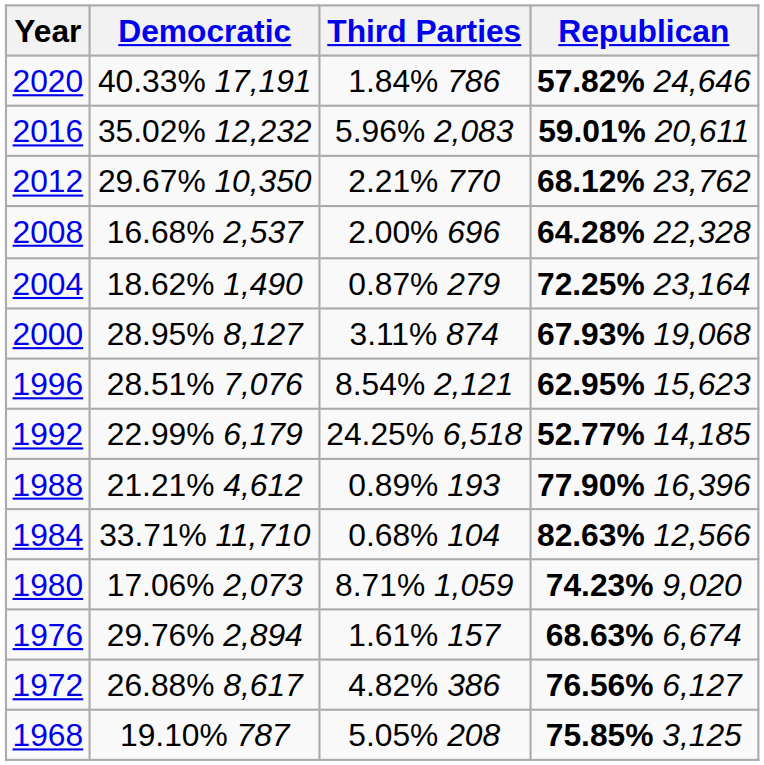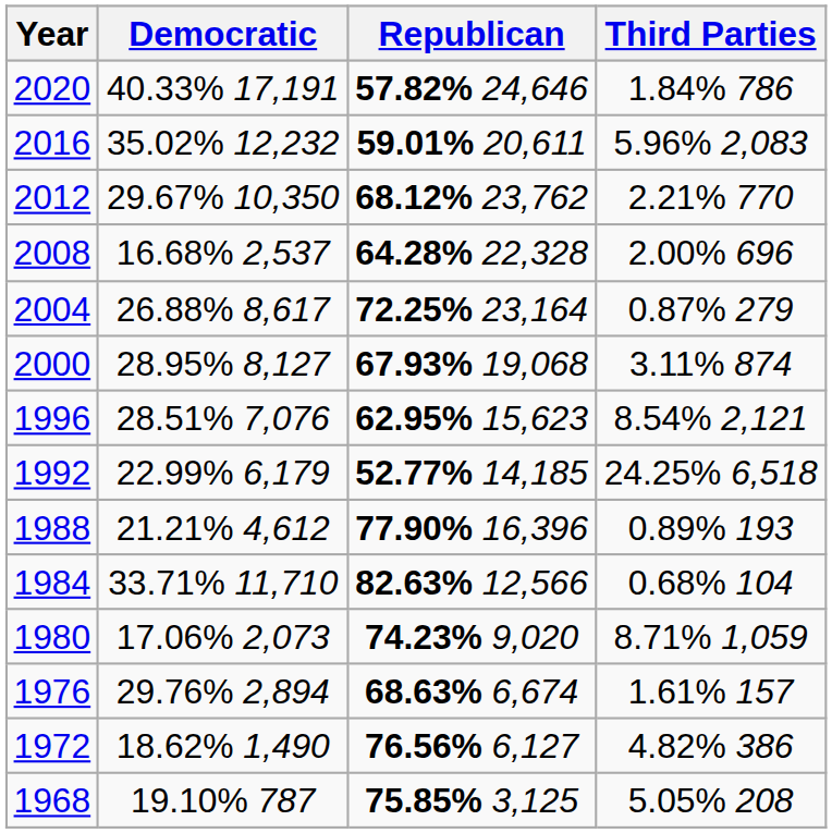columns swapped: Republican <-> Third Parties
2004 | Democratic: 18.62% 1,490 -> 26.88% 8,617
1972 | Democratic: 26.88% 8,617 -> 18.62% 1,490
